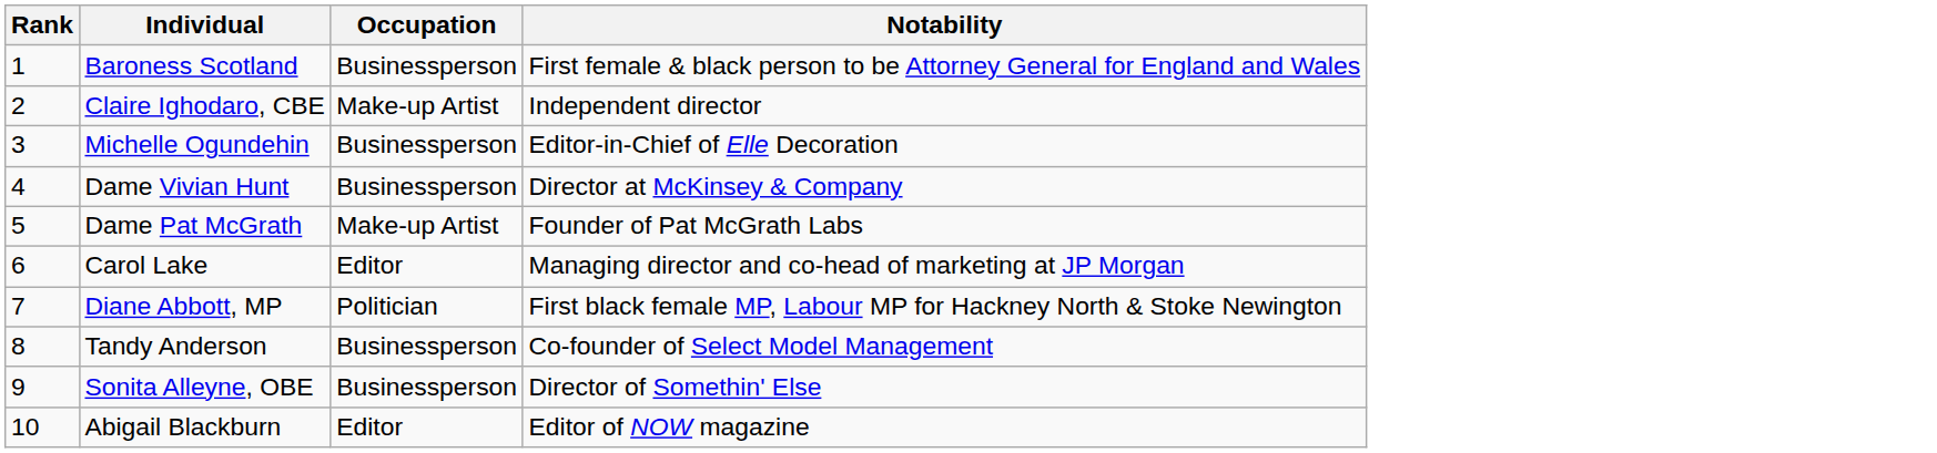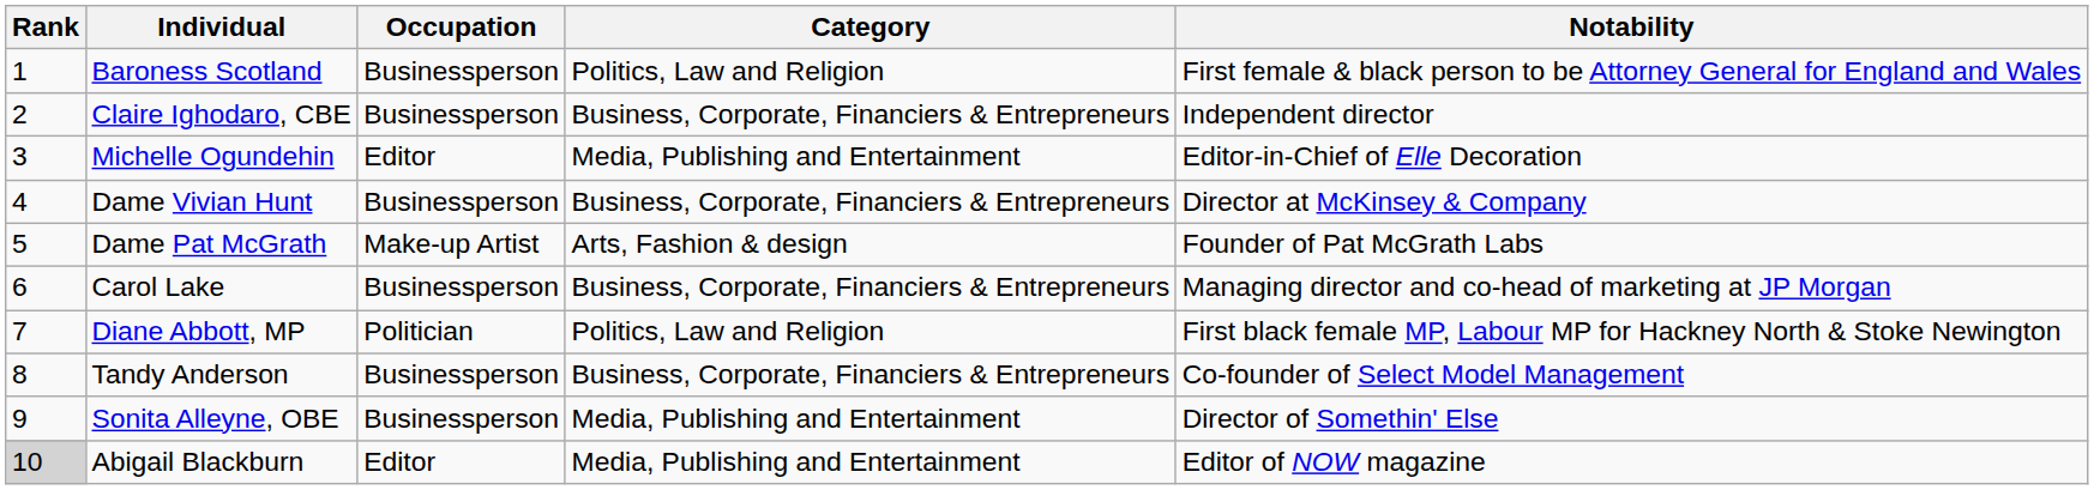+ column: Category | Politics, Law and Religion | Business, Corporate, Financiers & Entrepreneurs | Media, Publishing and Entertainment | Business, Corporate, Financiers & Entrepreneurs | Arts, Fashion & design | Business, Corporate, Financiers & Entrepreneurs | Politics, Law and Religion | Business, Corporate, Financiers & Entrepreneurs | Media, Publishing and Entertainment | Media, Publishing and Entertainment
Claire Ighodaro, CBE | Occupation: Make-up Artist -> Businessperson
Michelle Ogundehin | Occupation: Businessperson -> Editor
Carol Lake | Occupation: Editor -> Businessperson
Abigail Blackburn | Rank: no background -> lightgrey background
